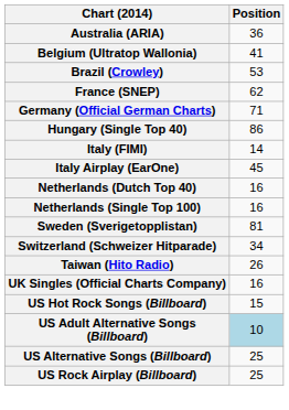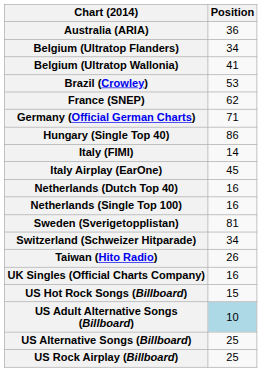+ row: Belgium (Ultratop Flanders) | 34
